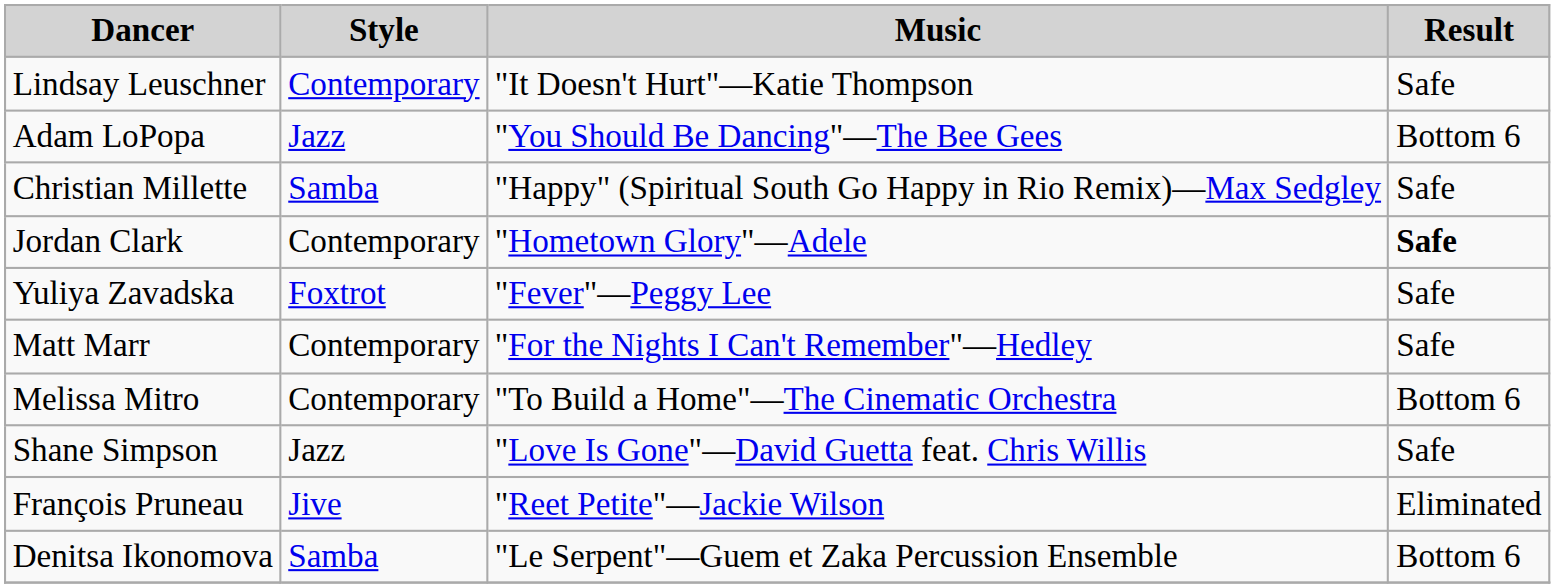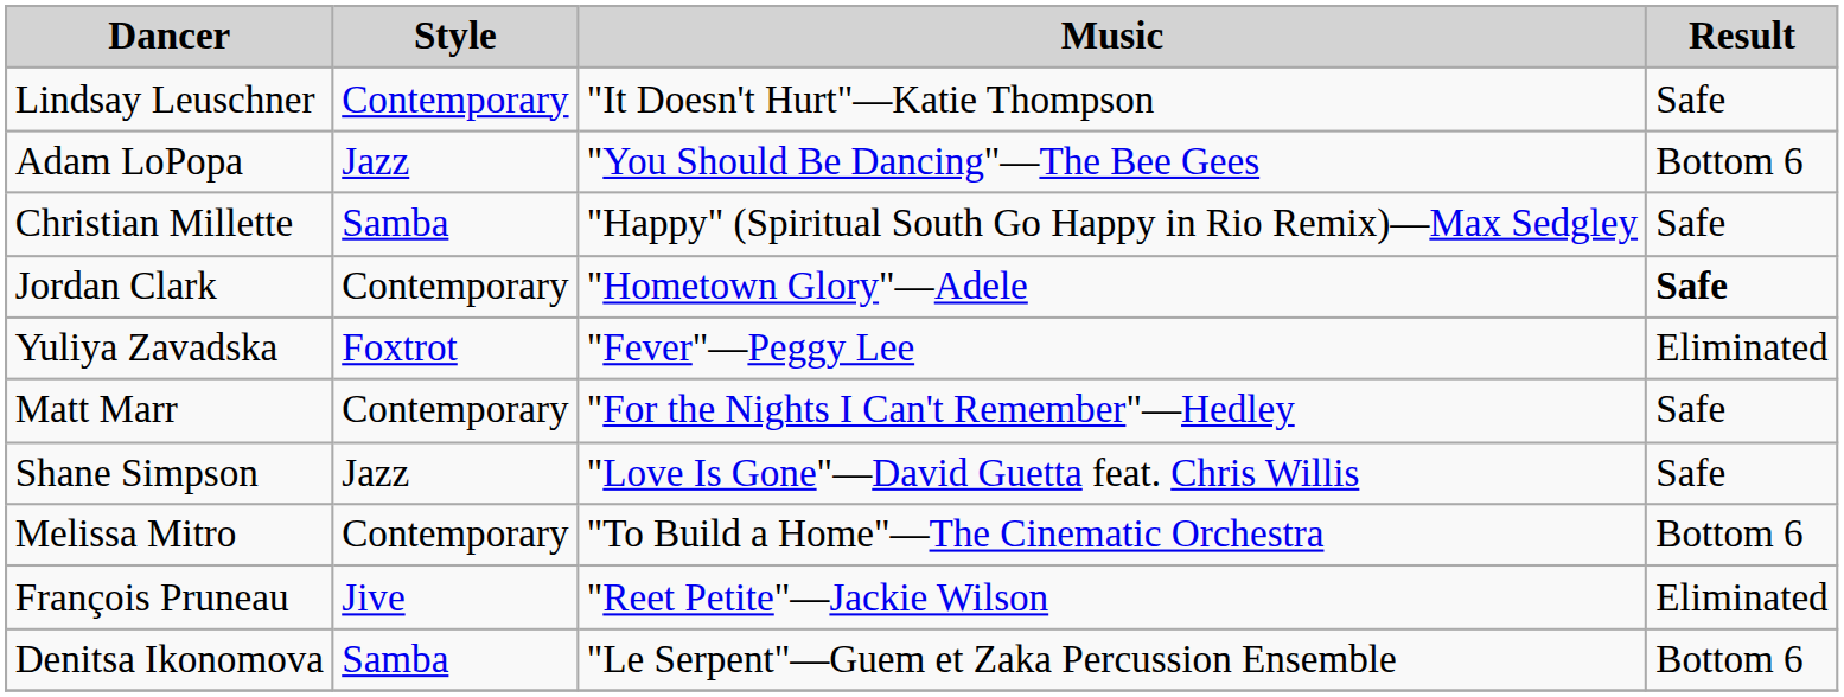Yuliya Zavadska | Result: Safe -> Eliminated
rows swapped: Melissa Mitro <-> Shane Simpson
